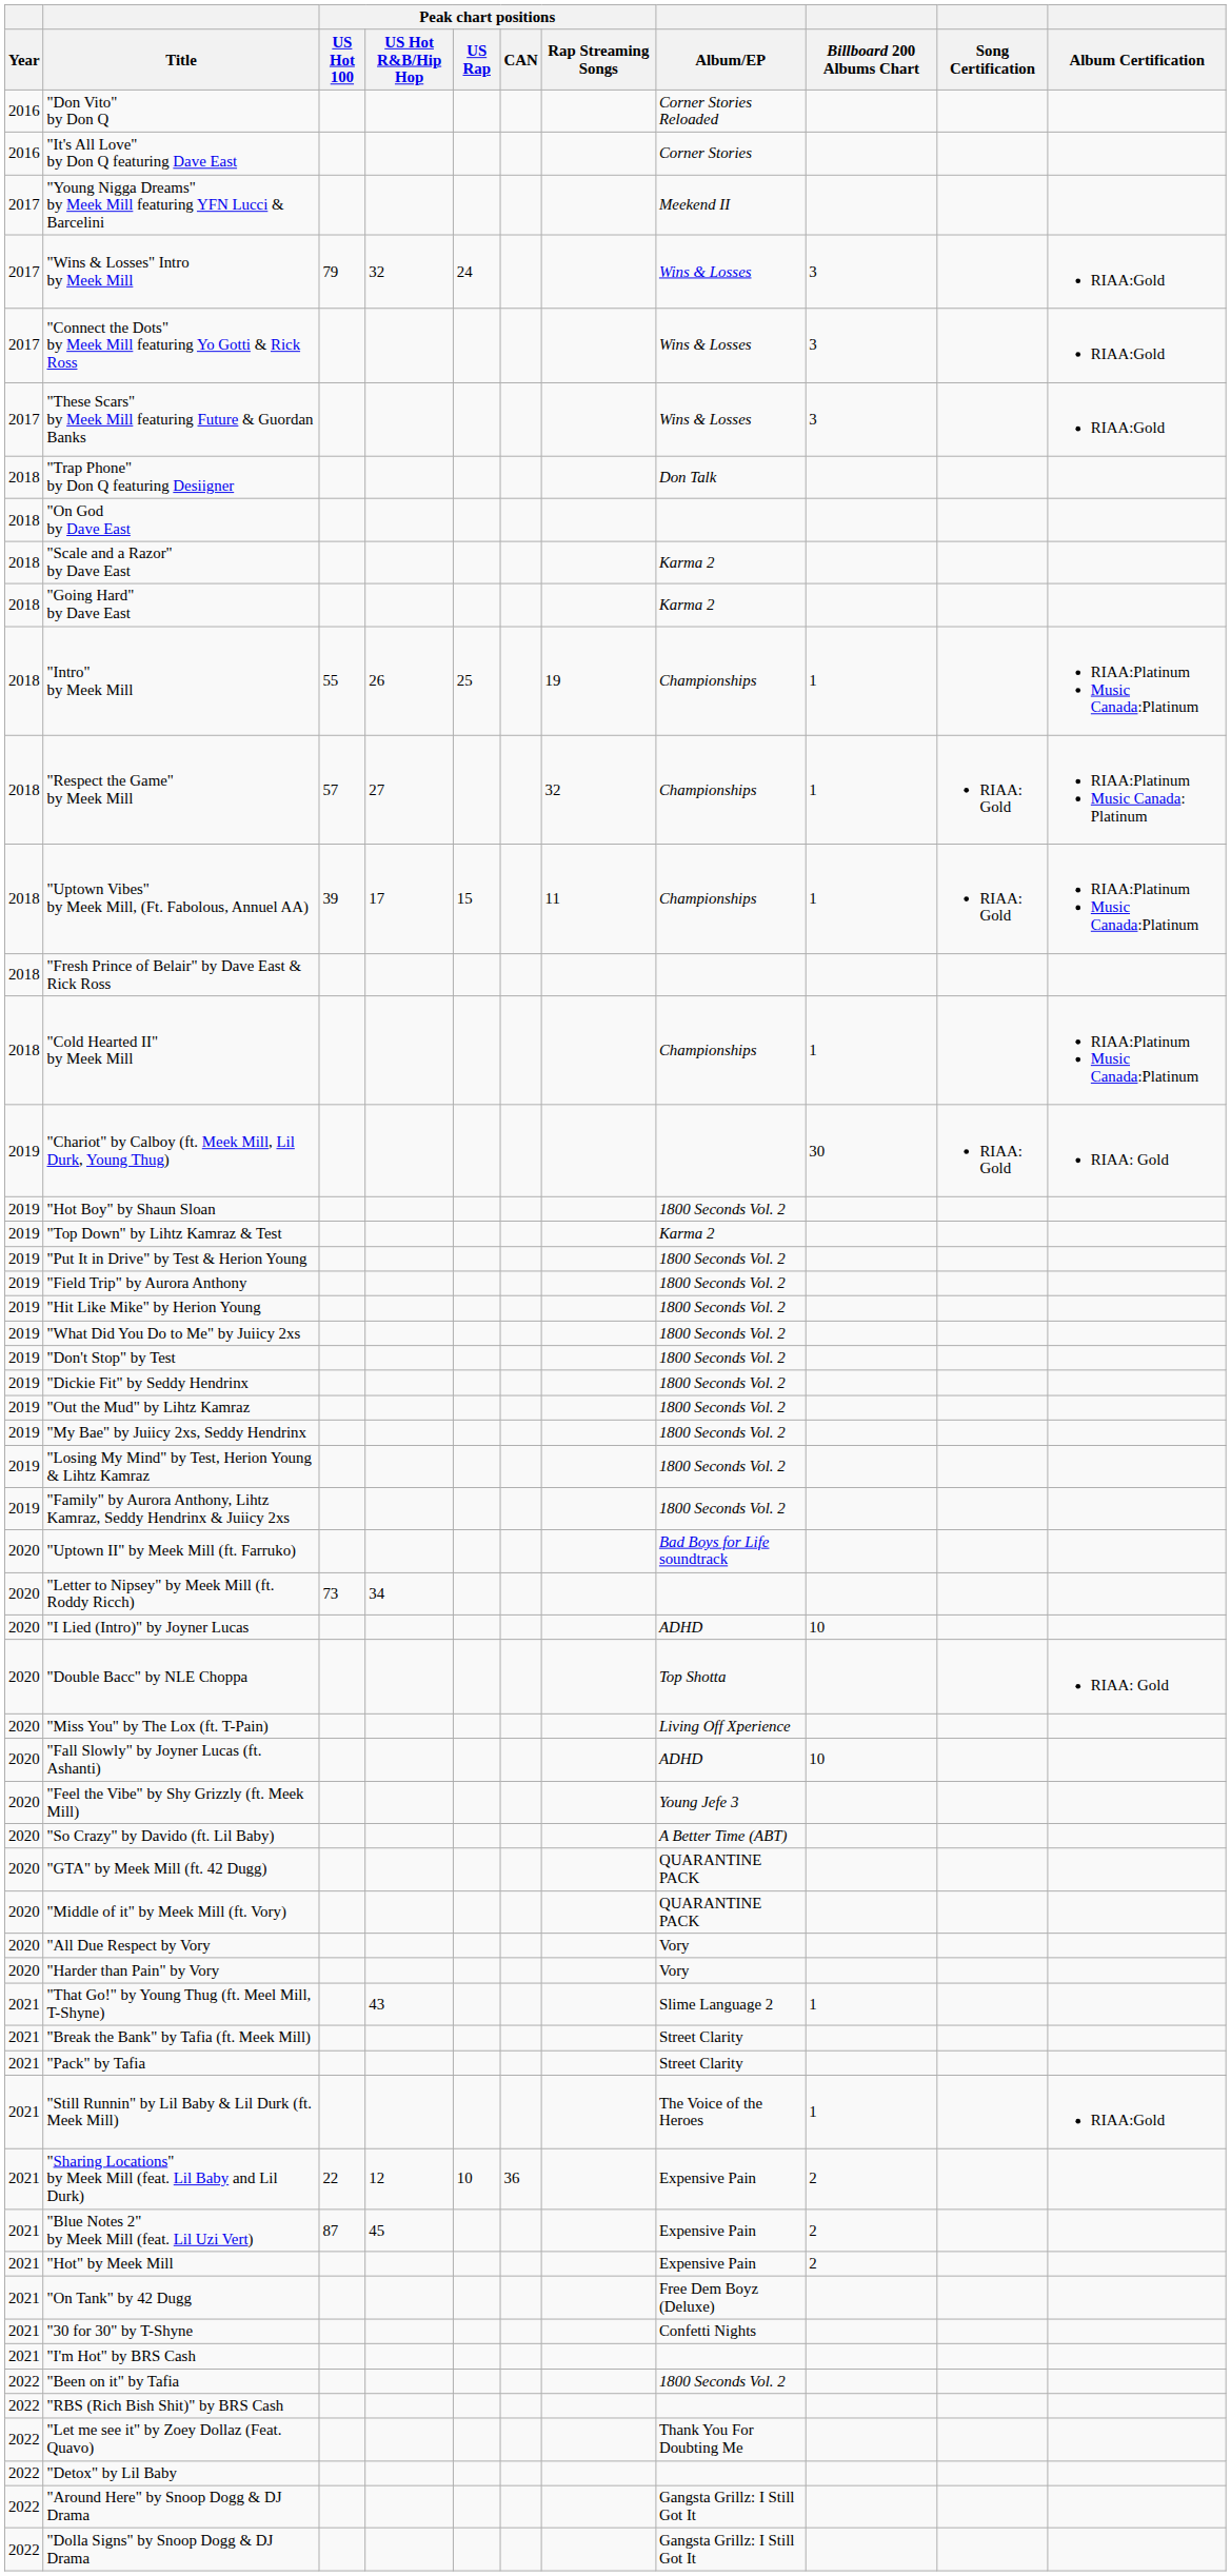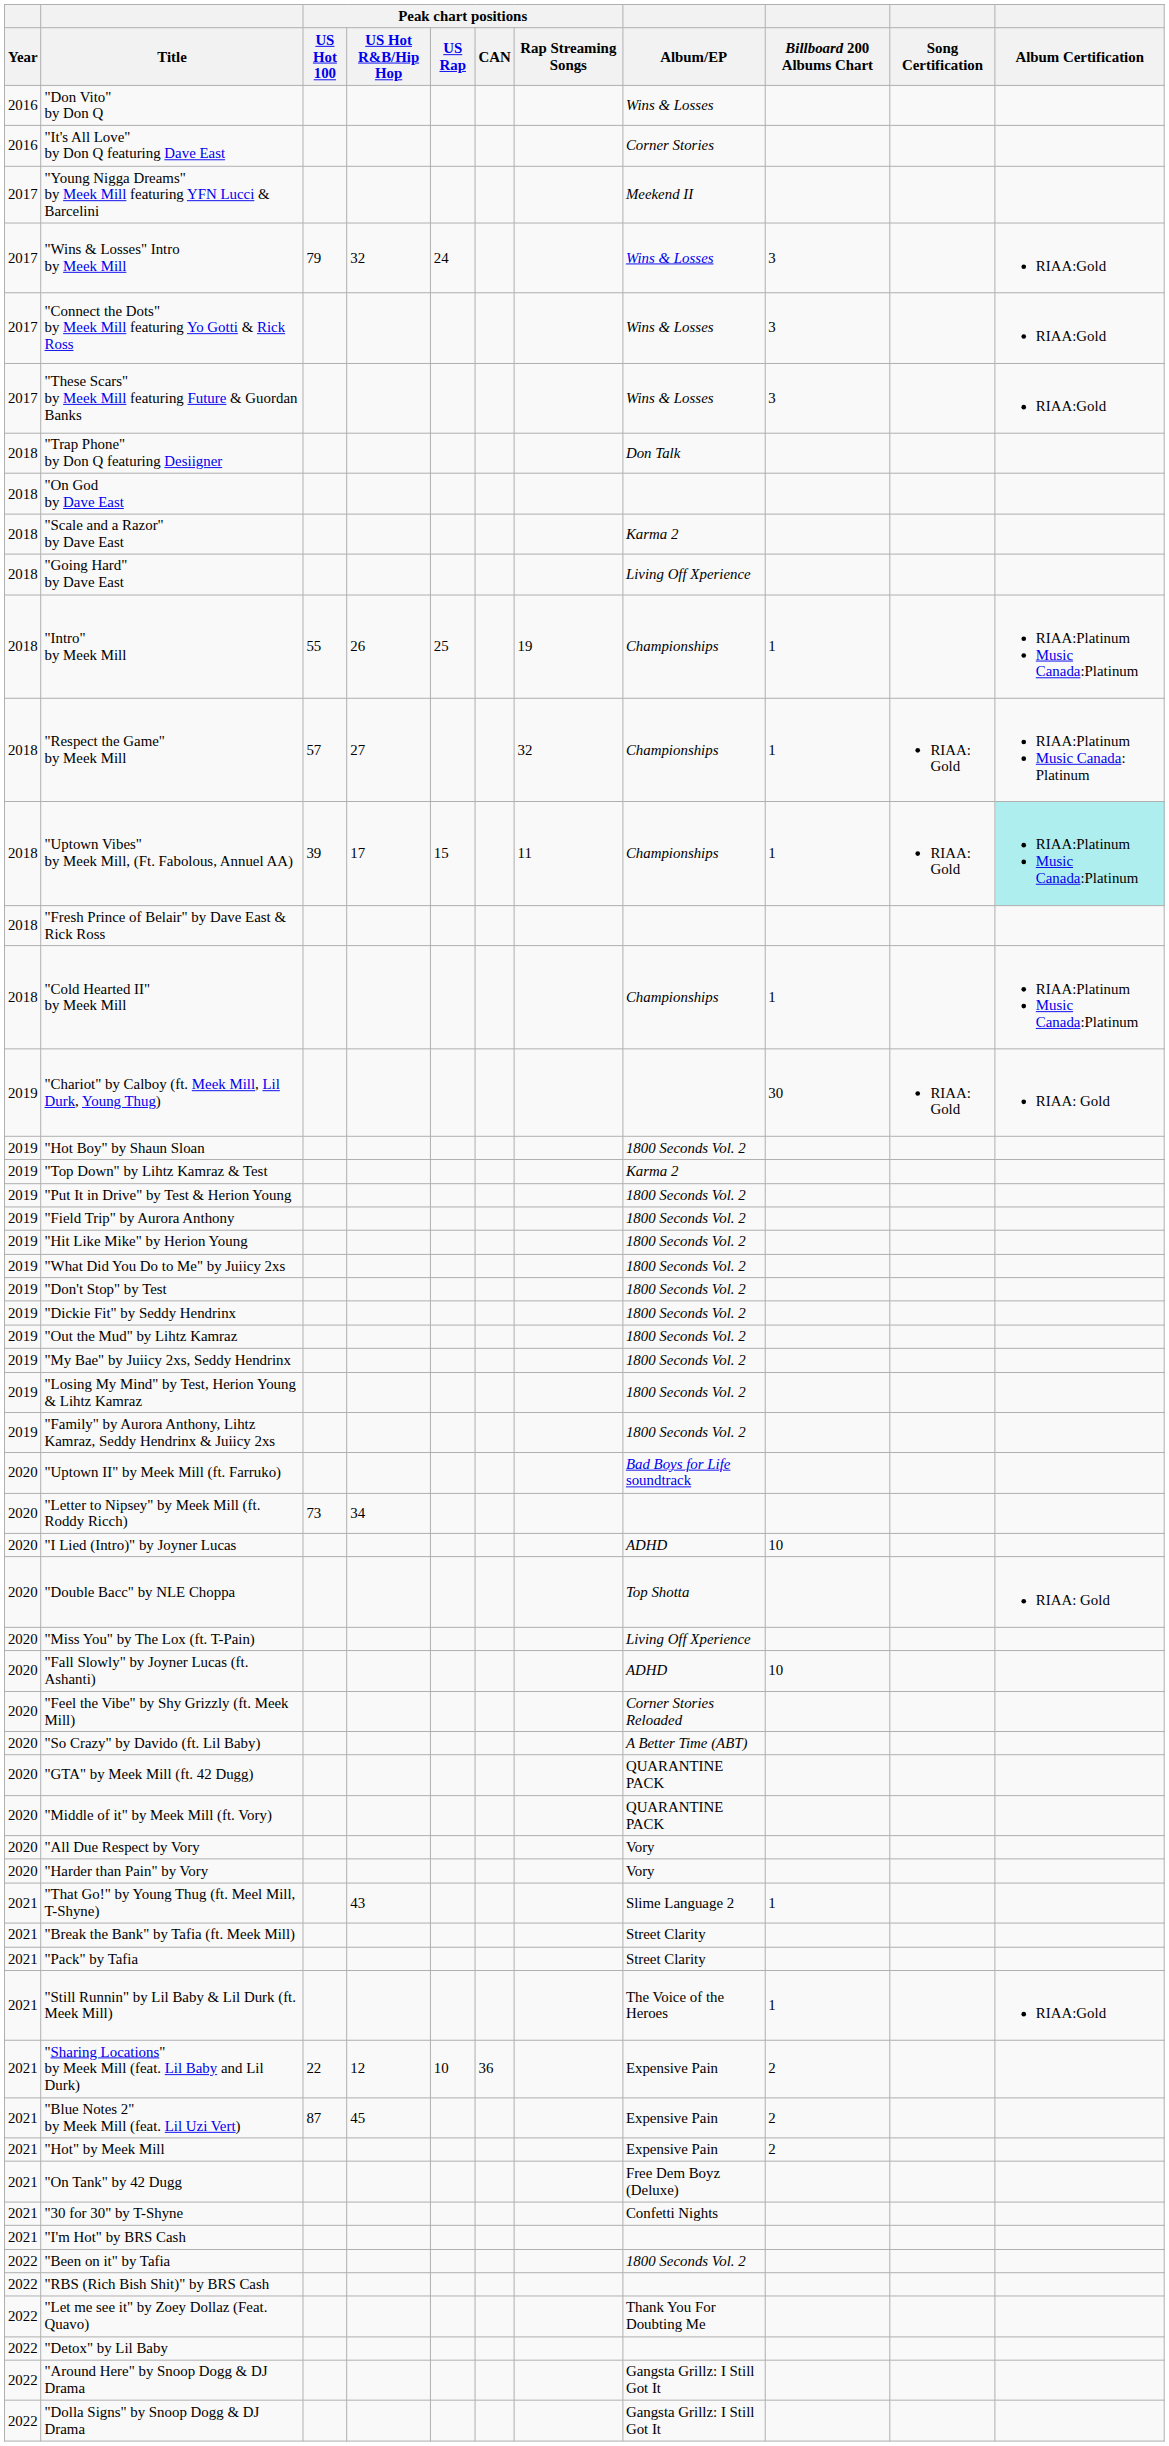"Don Vito" by Don Q | Album/EP: Corner Stories Reloaded -> Wins & Losses
"Going Hard" by Dave East | Album/EP: Karma 2 -> Living Off Xperience
"Uptown Vibes" by Meek Mill, (Ft. Fabolous, Annuel AA) | Album Certification: no background -> paleturquoise background
"Feel the Vibe" by Shy Grizzly (ft. Meek Mill) | Album/EP: Young Jefe 3 -> Corner Stories Reloaded
